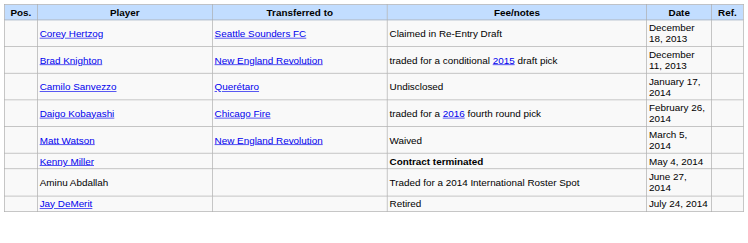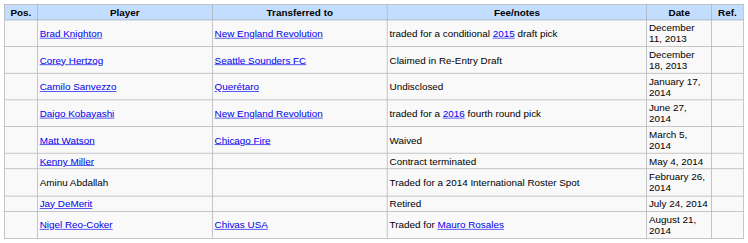rows swapped: Brad Knighton <-> Corey Hertzog
Daigo Kobayashi | Transferred to: Chicago Fire -> New England Revolution
Daigo Kobayashi | Date: February 26, 2014 -> June 27, 2014
Matt Watson | Transferred to: New England Revolution -> Chicago Fire
Kenny Miller | Fee/notes: bold -> normal
Aminu Abdallah | Date: June 27, 2014 -> February 26, 2014
+ row: Nigel Reo-Coker | Chivas USA | Traded for Mauro Rosales | August 21, 2014
